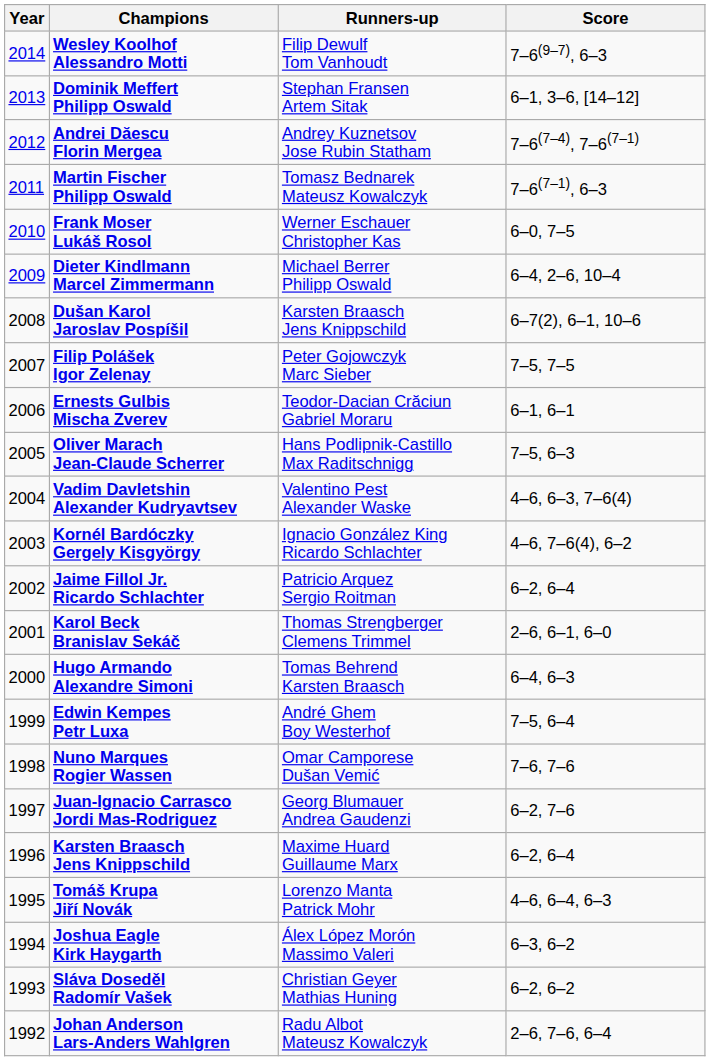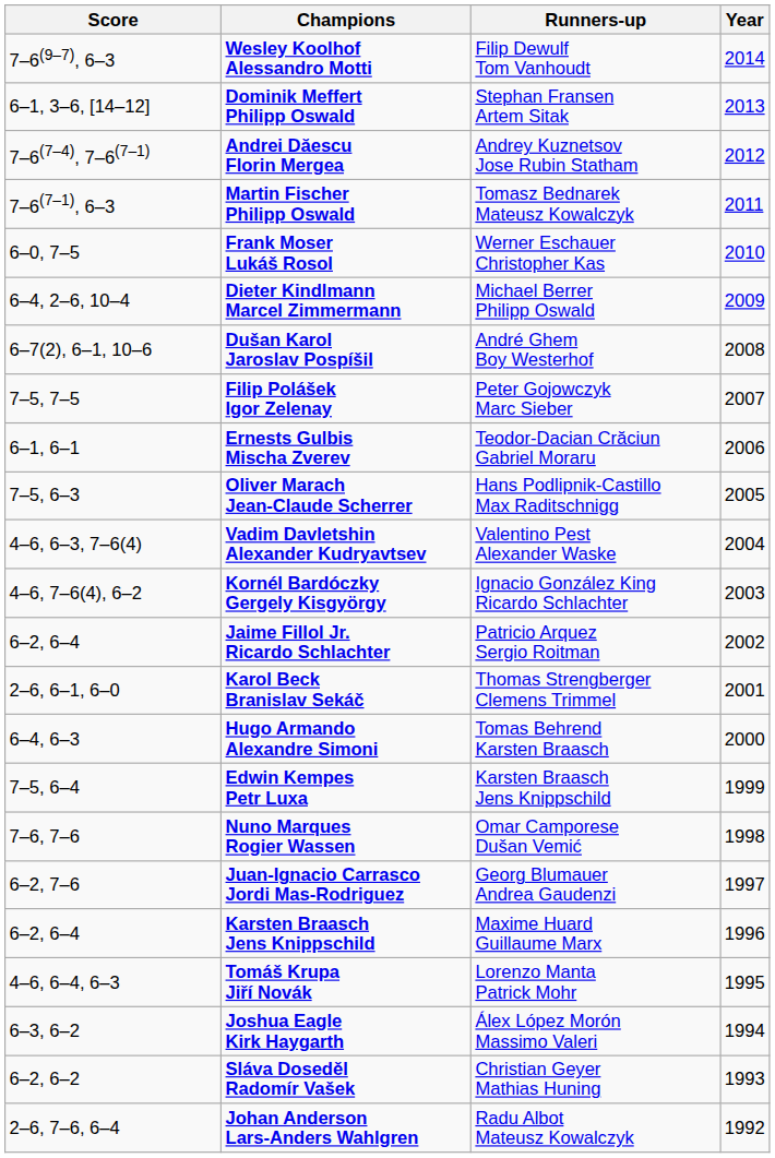columns swapped: Year <-> Score
Dušan Karol Jaroslav Pospíšil | Runners-up: Karsten Braasch Jens Knippschild -> André Ghem Boy Westerhof
Edwin Kempes Petr Luxa | Runners-up: André Ghem Boy Westerhof -> Karsten Braasch Jens Knippschild
